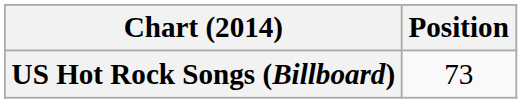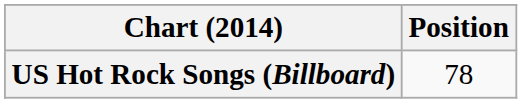US Hot Rock Songs (Billboard) | Position: 73 -> 78
